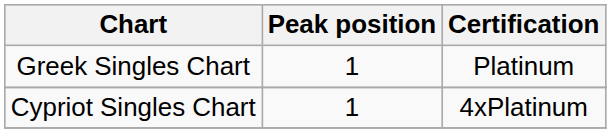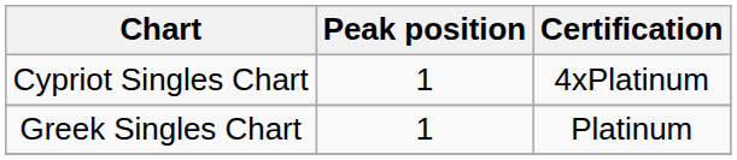rows swapped: Greek Singles Chart <-> Cypriot Singles Chart
